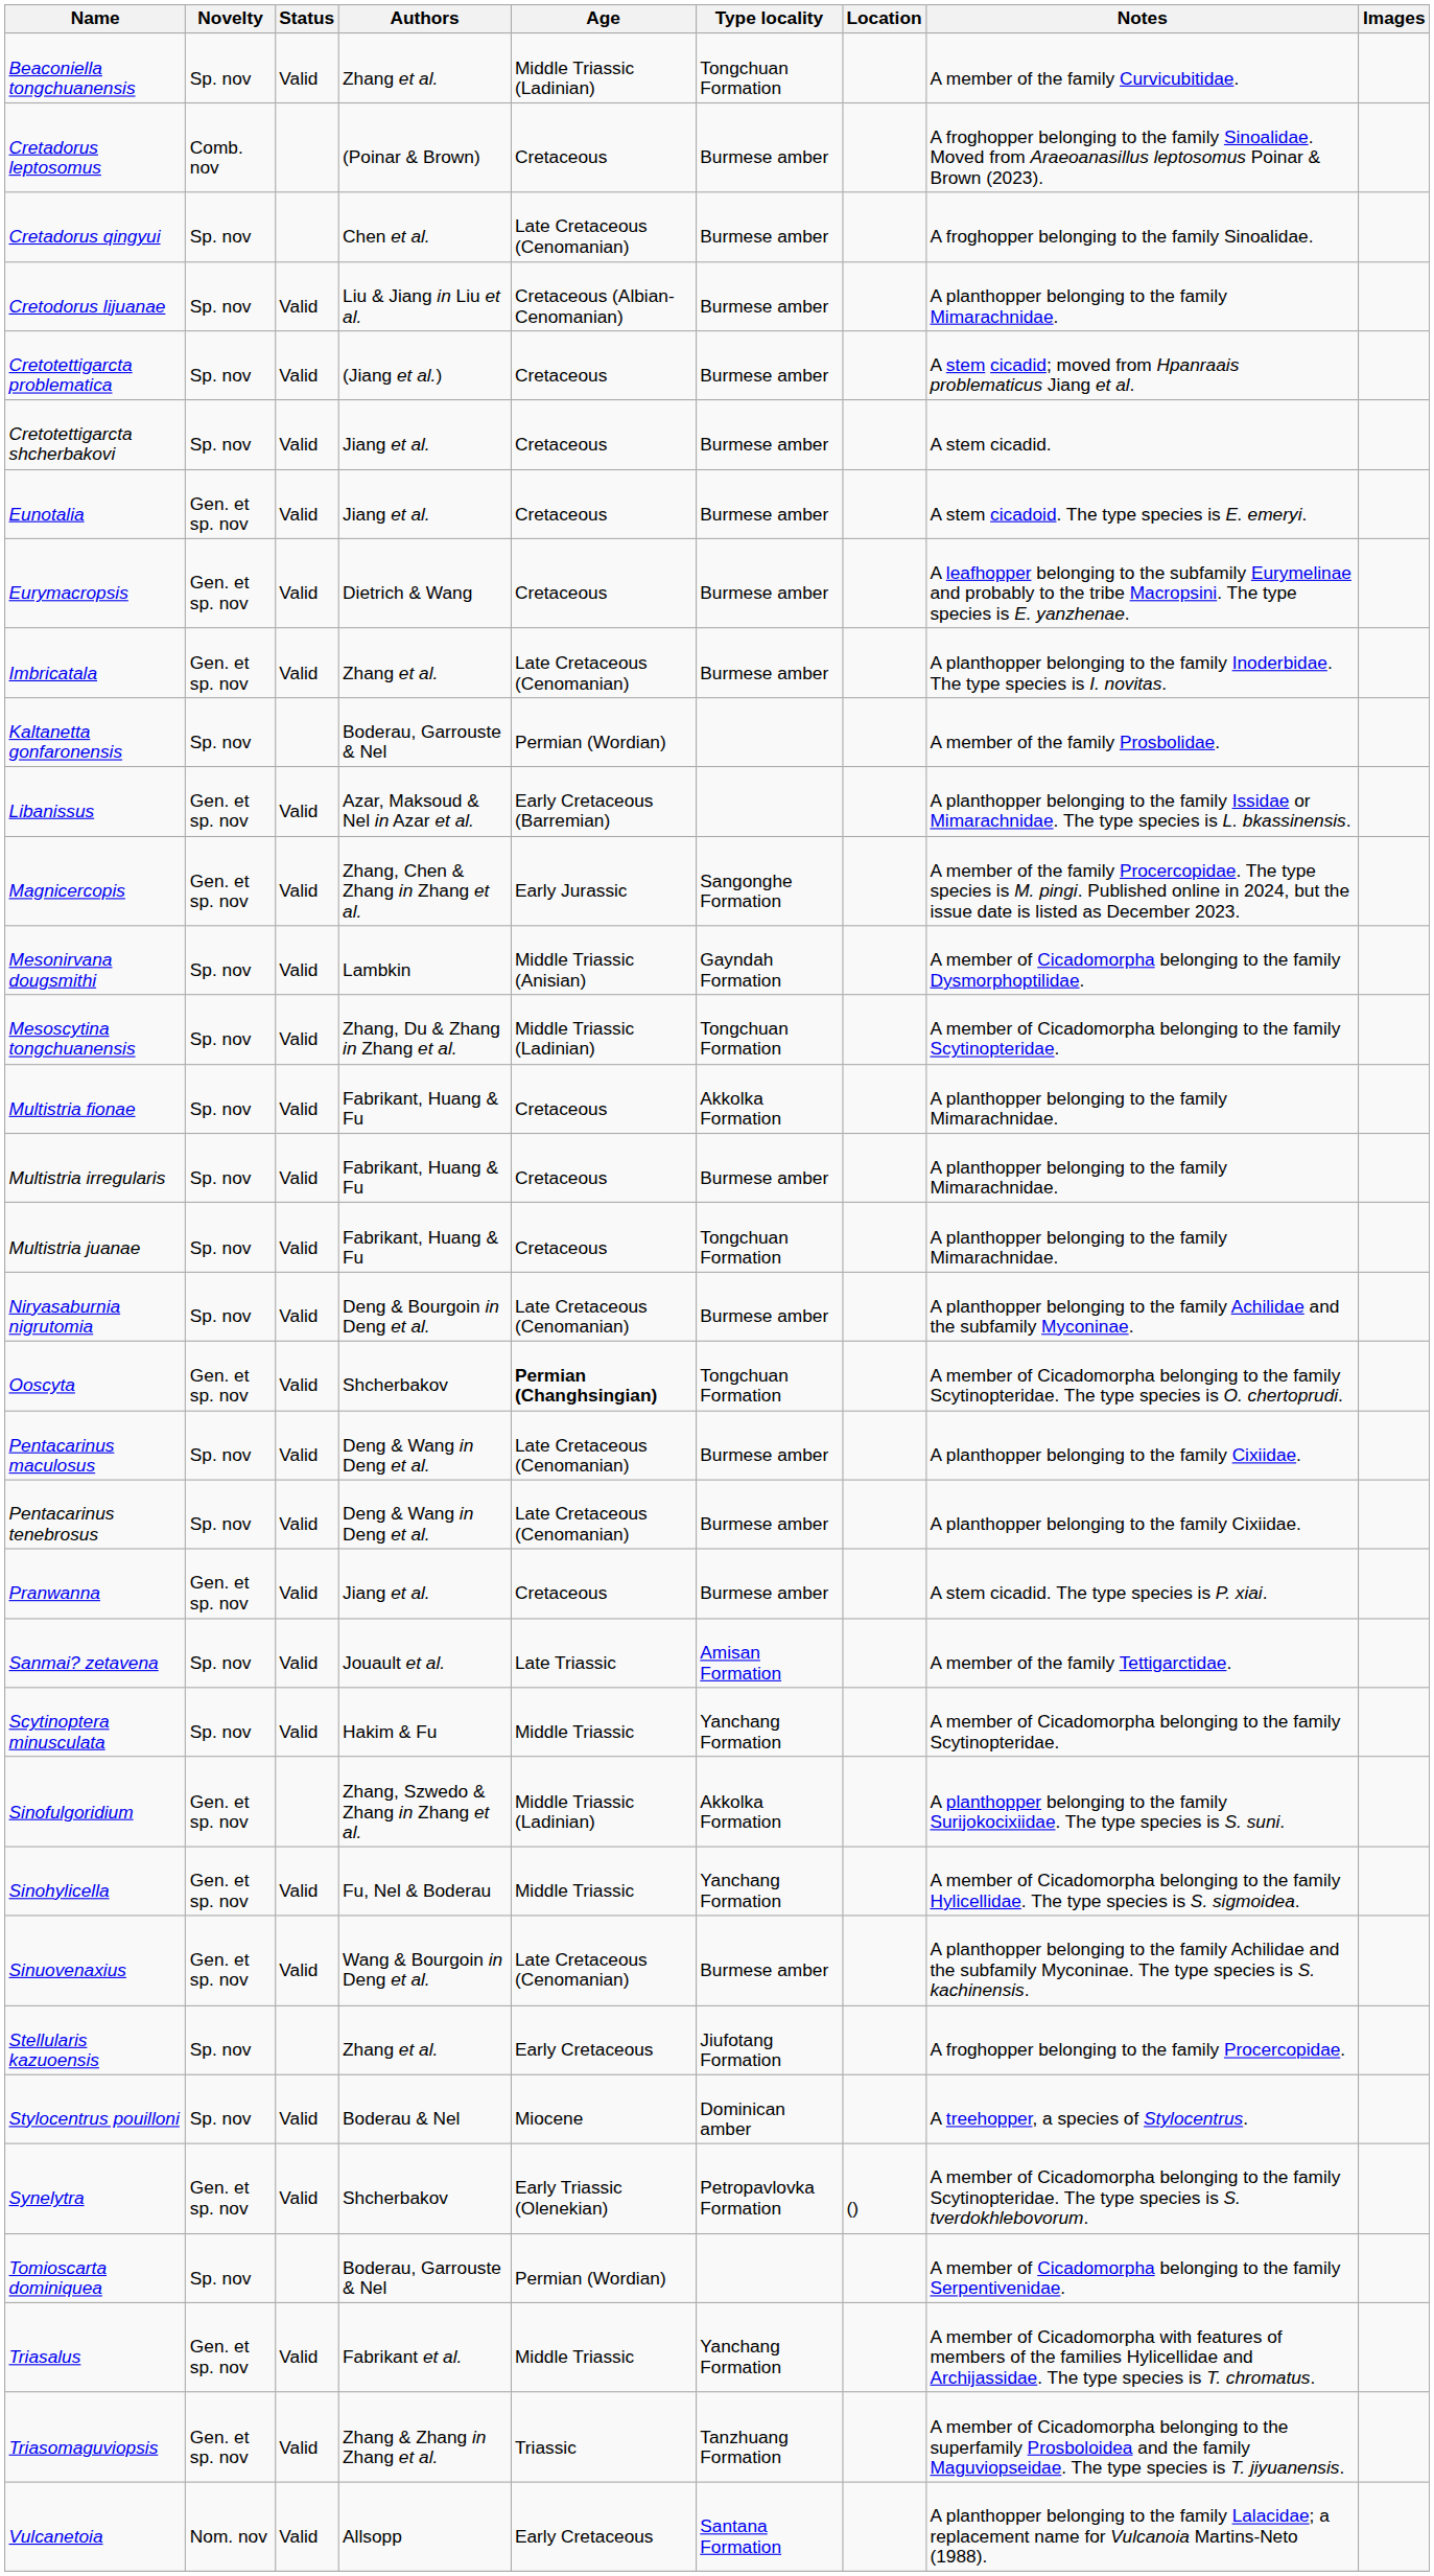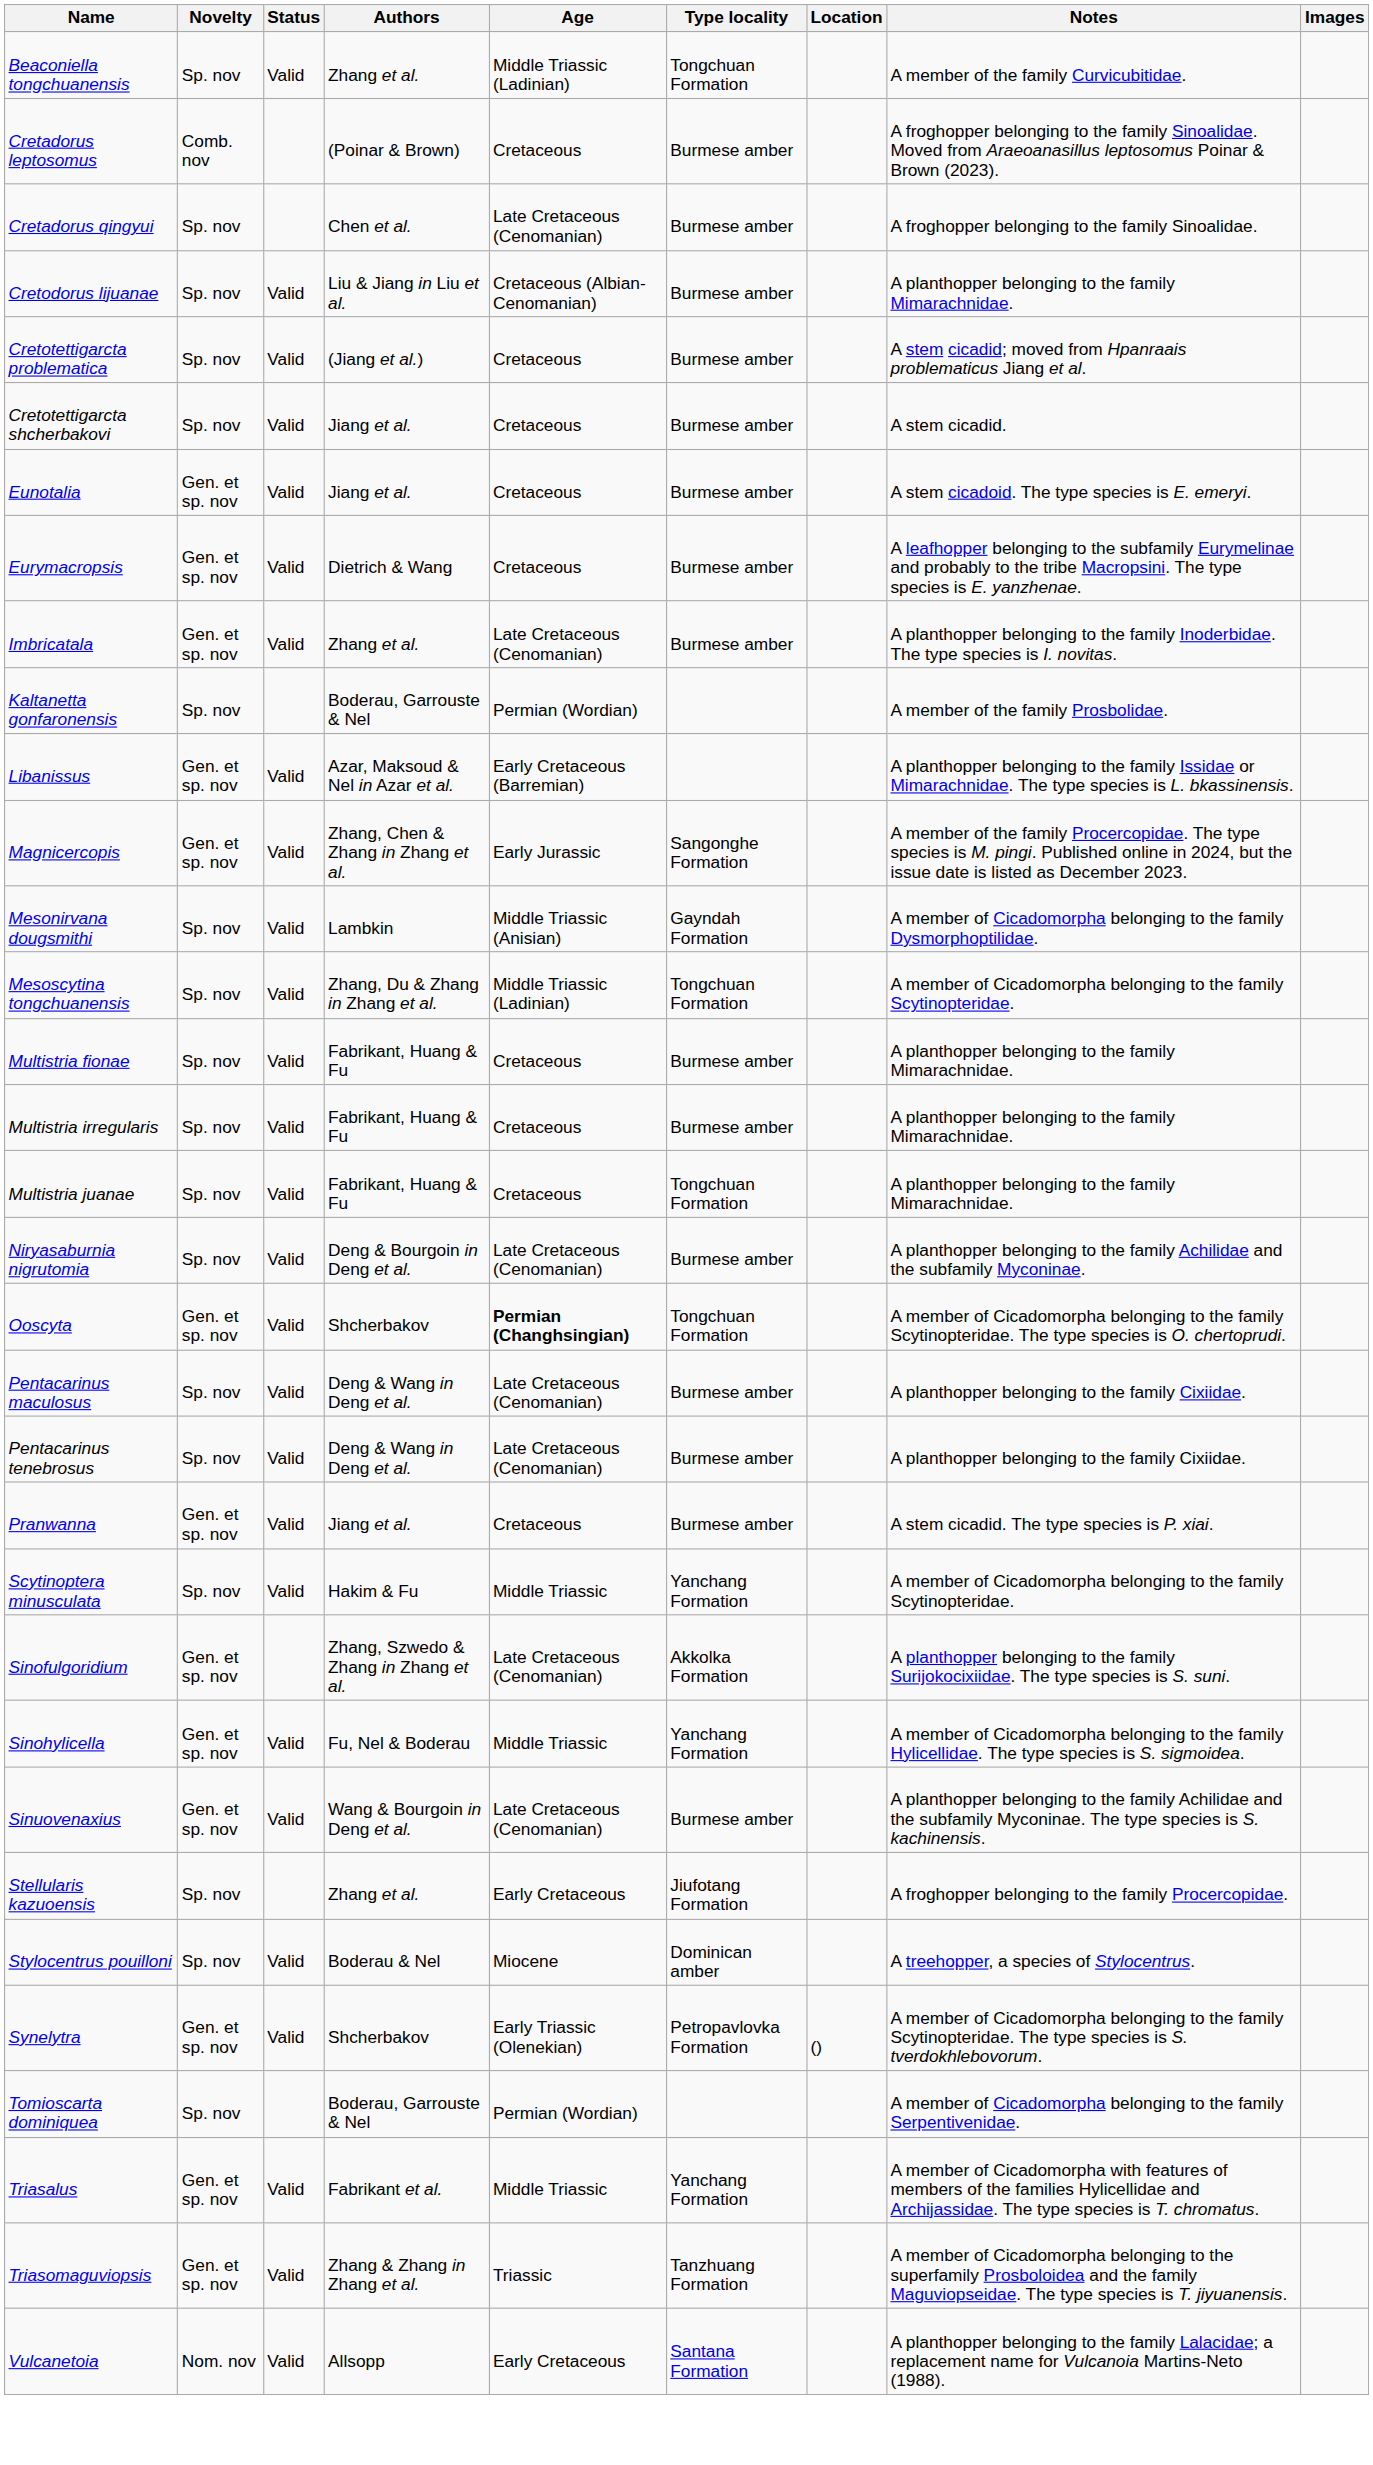Multistria fionae | Type locality: Akkolka Formation -> Burmese amber
- row: Sanmai? zetavena | Sp. nov | Valid | Jouault et al. | Late Triassic | Amisan Formation | A member of the family Tettigarctidae.
Sinofulgoridium | Age: Middle Triassic (Ladinian) -> Late Cretaceous (Cenomanian)
